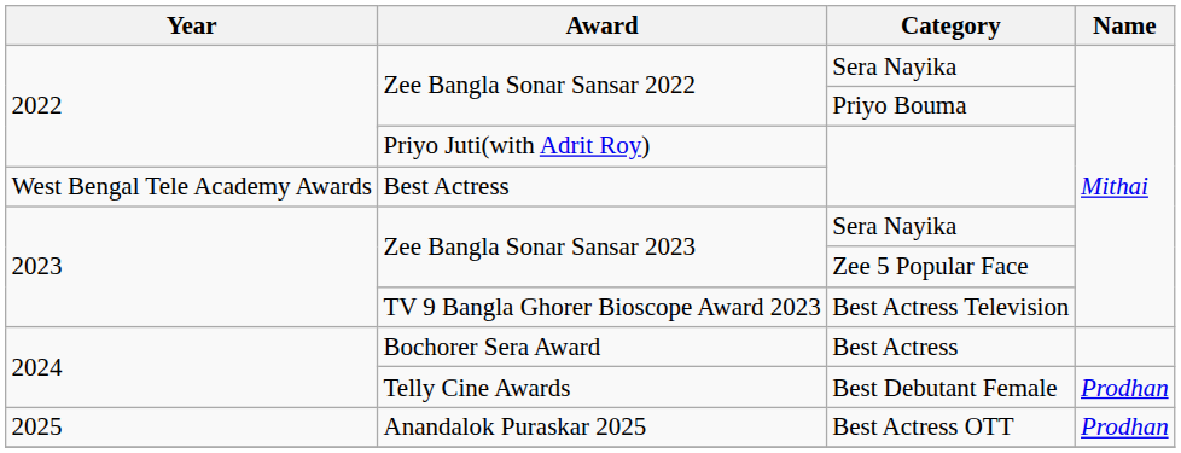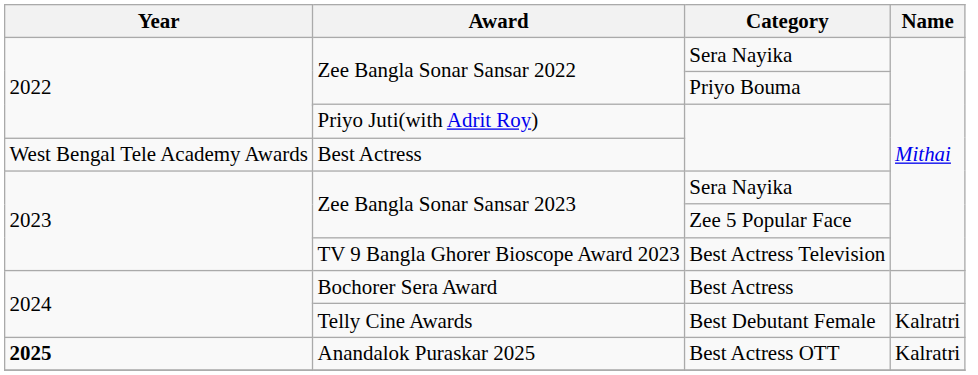Telly Cine Awards | Name: Prodhan -> Kalratri
Anandalok Puraskar 2025 | Year: normal -> bold
Anandalok Puraskar 2025 | Name: Prodhan -> Kalratri
